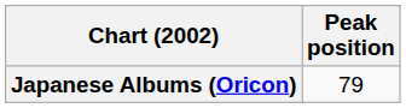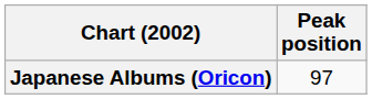Japanese Albums (Oricon) | Peak position: 79 -> 97
